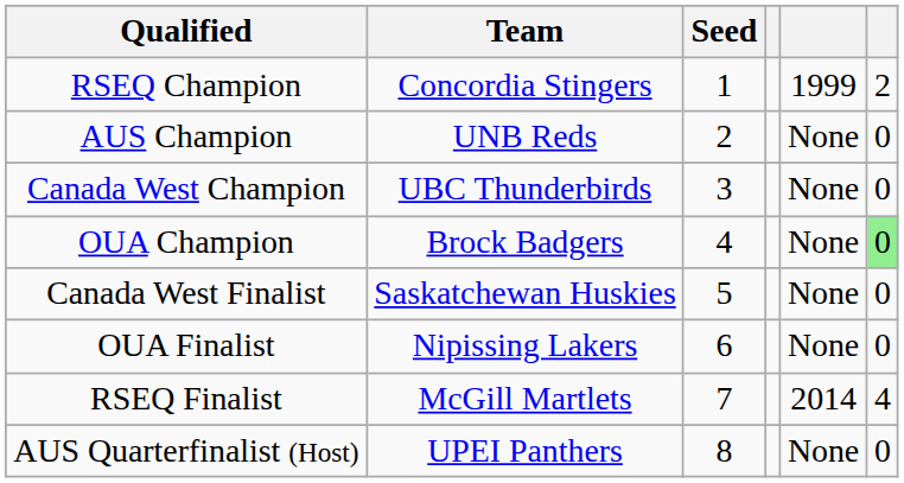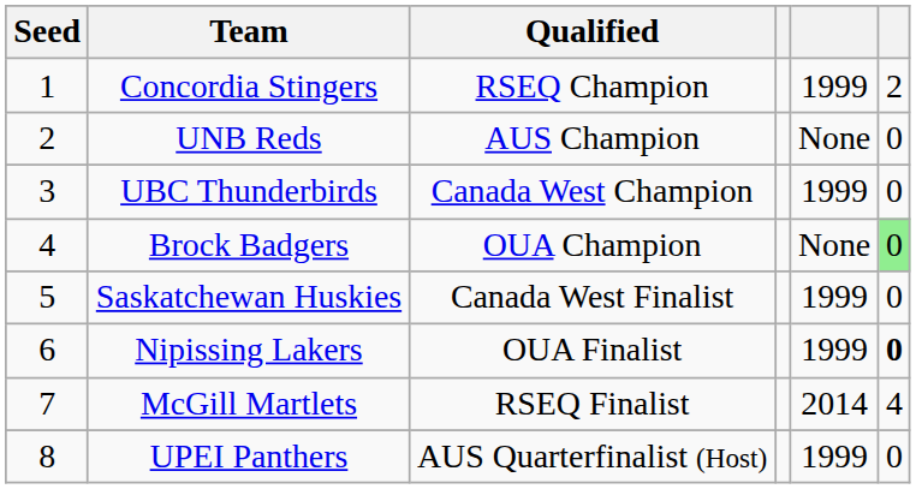columns swapped: Seed <-> Qualified
UBC Thunderbirds | column 5: None -> 1999
Saskatchewan Huskies | column 5: None -> 1999
Nipissing Lakers | column 5: None -> 1999
Nipissing Lakers | column 6: normal -> bold
UPEI Panthers | column 5: None -> 1999
